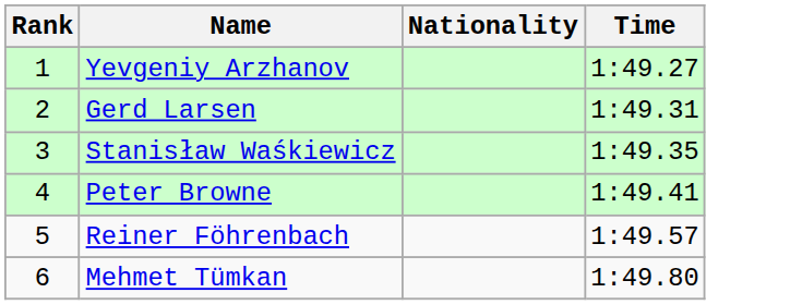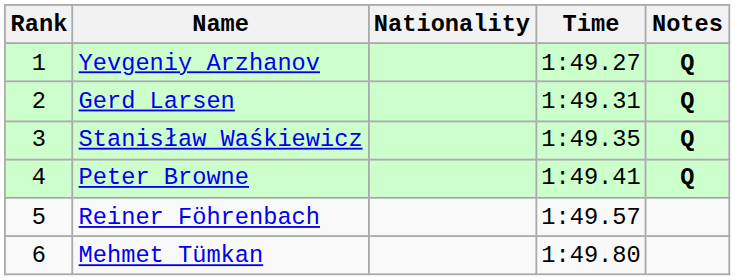+ column: Notes | Q | Q | Q | Q
